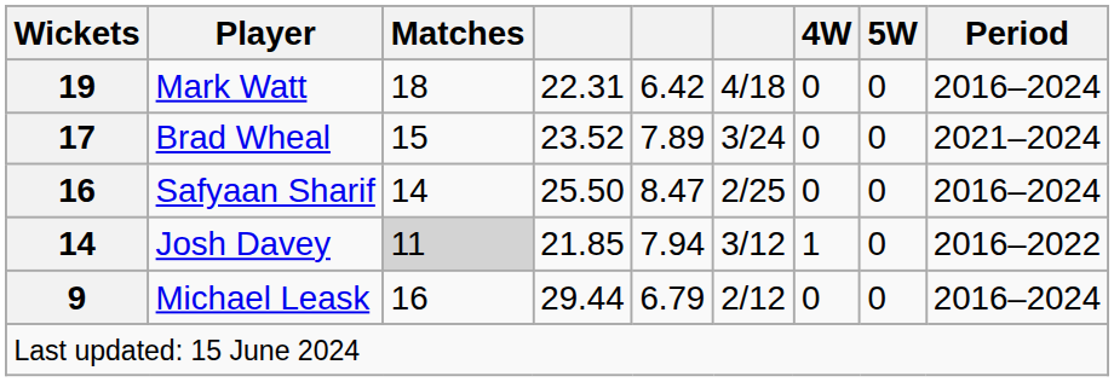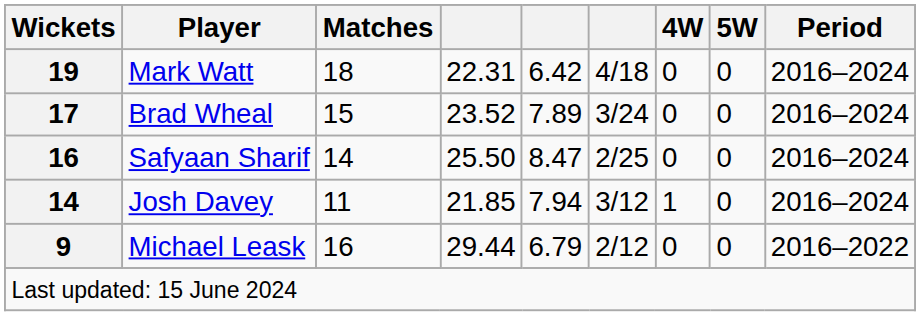Brad Wheal | Period: 2021–2024 -> 2016–2024
Josh Davey | Matches: lightgrey background -> no background
Josh Davey | Period: 2016–2022 -> 2016–2024
Michael Leask | Period: 2016–2024 -> 2016–2022
